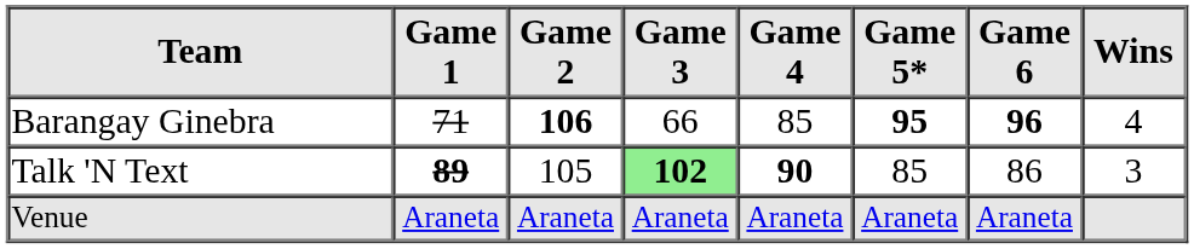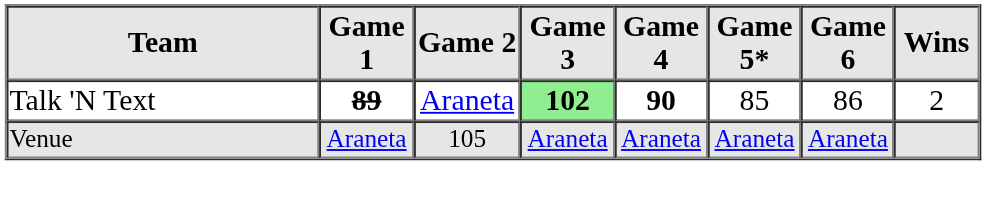- row: Barangay Ginebra | 71 | 106 | 66 | 85 | 95 | 96 | 4
Talk 'N Text | Game 2: 105 -> Araneta
Talk 'N Text | Wins: 3 -> 2
Venue | Game 2: Araneta -> 105
